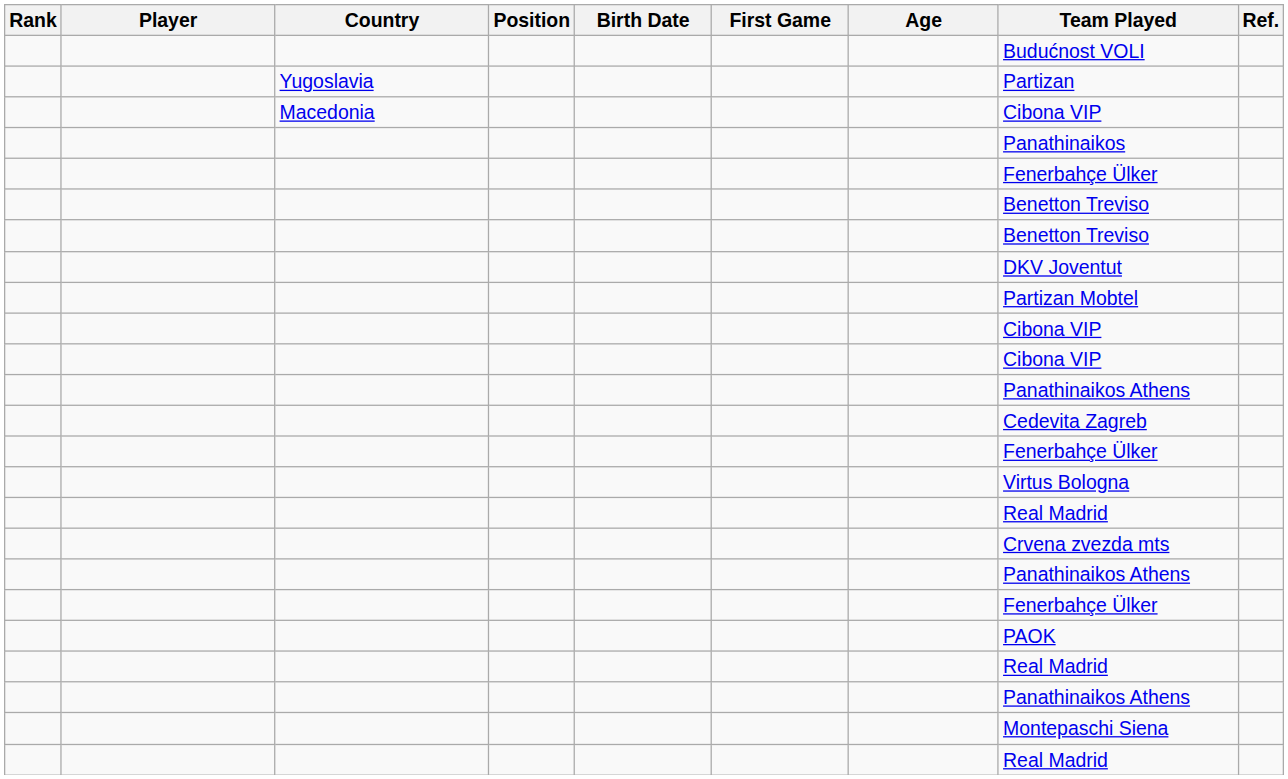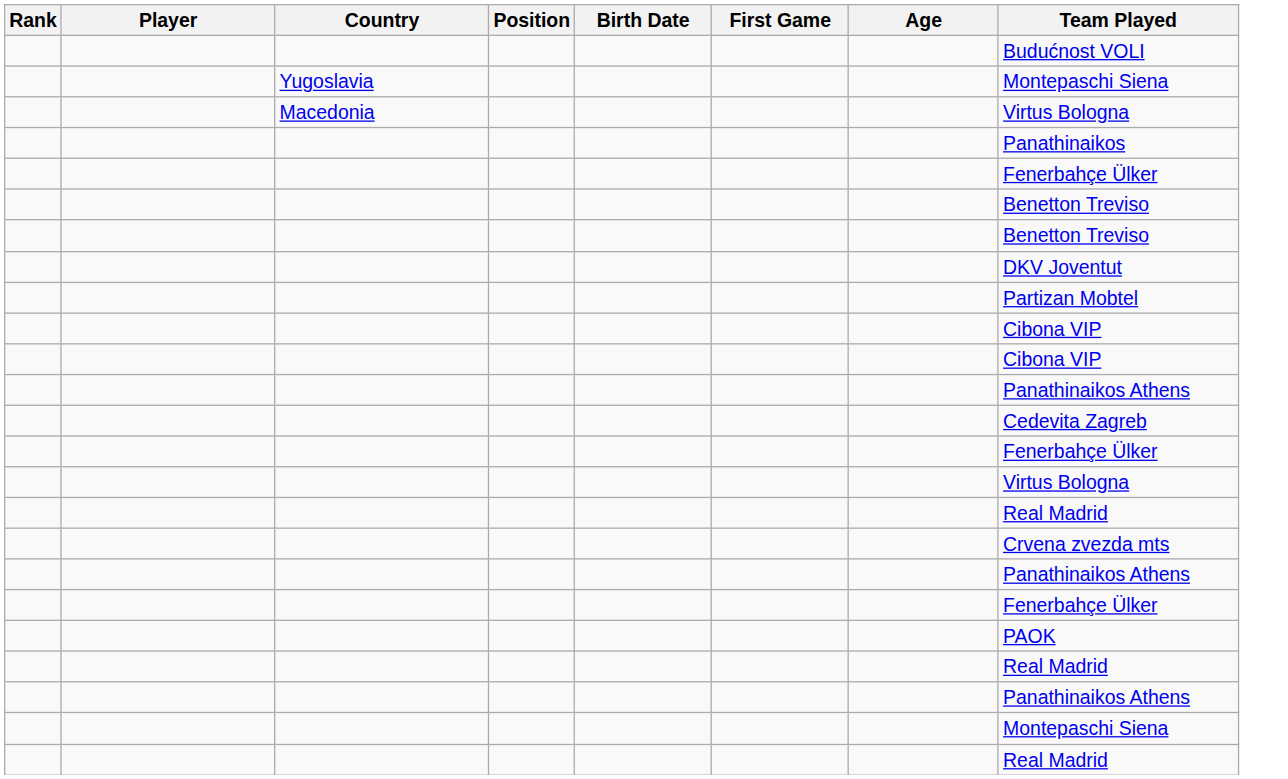- column: Ref.
Yugoslavia | Team Played: Partizan -> Montepaschi Siena
Macedonia | Team Played: Cibona VIP -> Virtus Bologna
